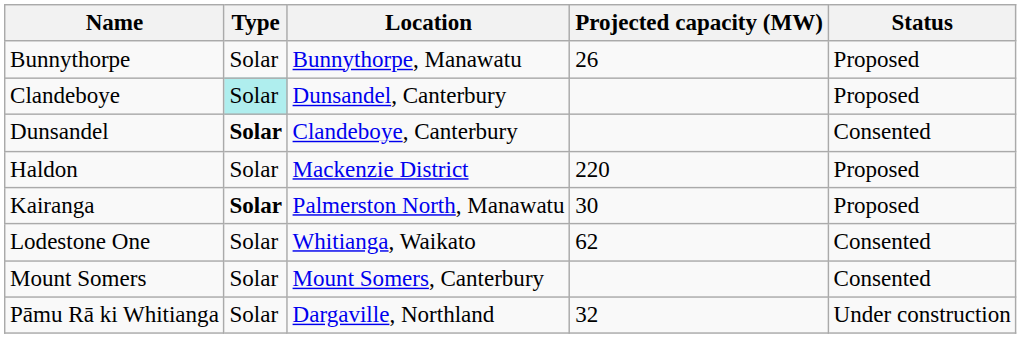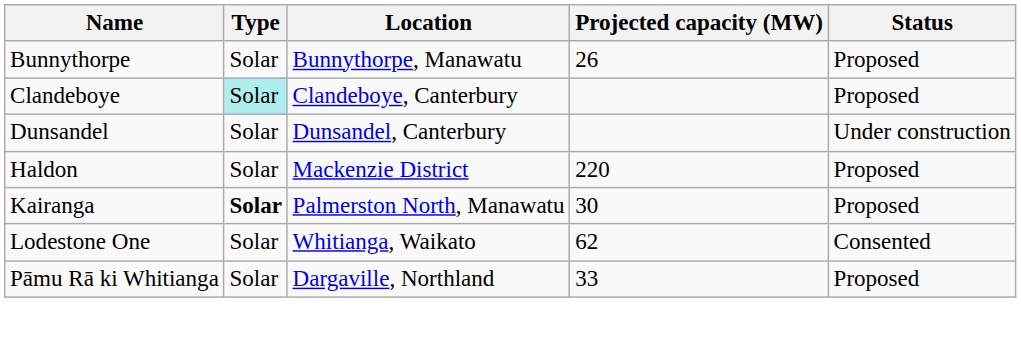Clandeboye | Location: Dunsandel, Canterbury -> Clandeboye, Canterbury
Dunsandel | Type: bold -> normal
Dunsandel | Location: Clandeboye, Canterbury -> Dunsandel, Canterbury
Dunsandel | Status: Consented -> Under construction
- row: Mount Somers | Solar | Mount Somers, Canterbury | Consented
Pāmu Rā ki Whitianga | Projected capacity (MW): 32 -> 33
Pāmu Rā ki Whitianga | Status: Under construction -> Proposed
